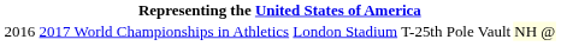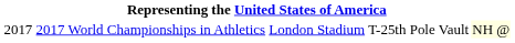2017 World Championships in Athletics | column 1: 2016 -> 2017
